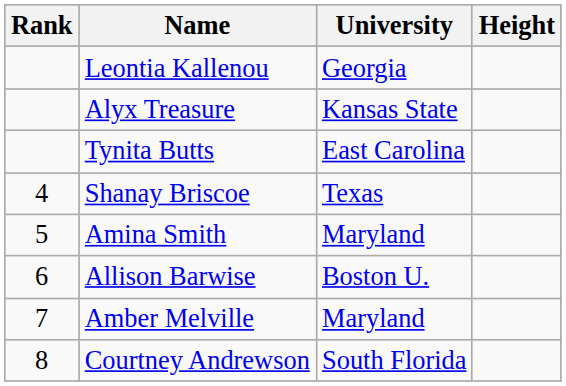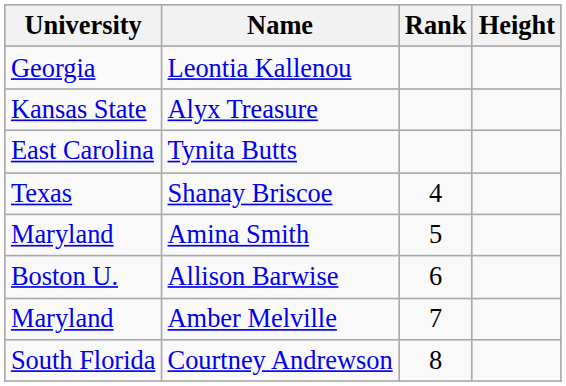columns swapped: Rank <-> University
